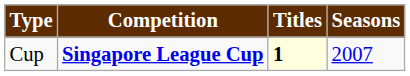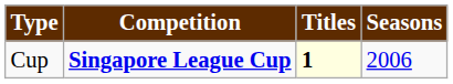Cup | Seasons: 2007 -> 2006
